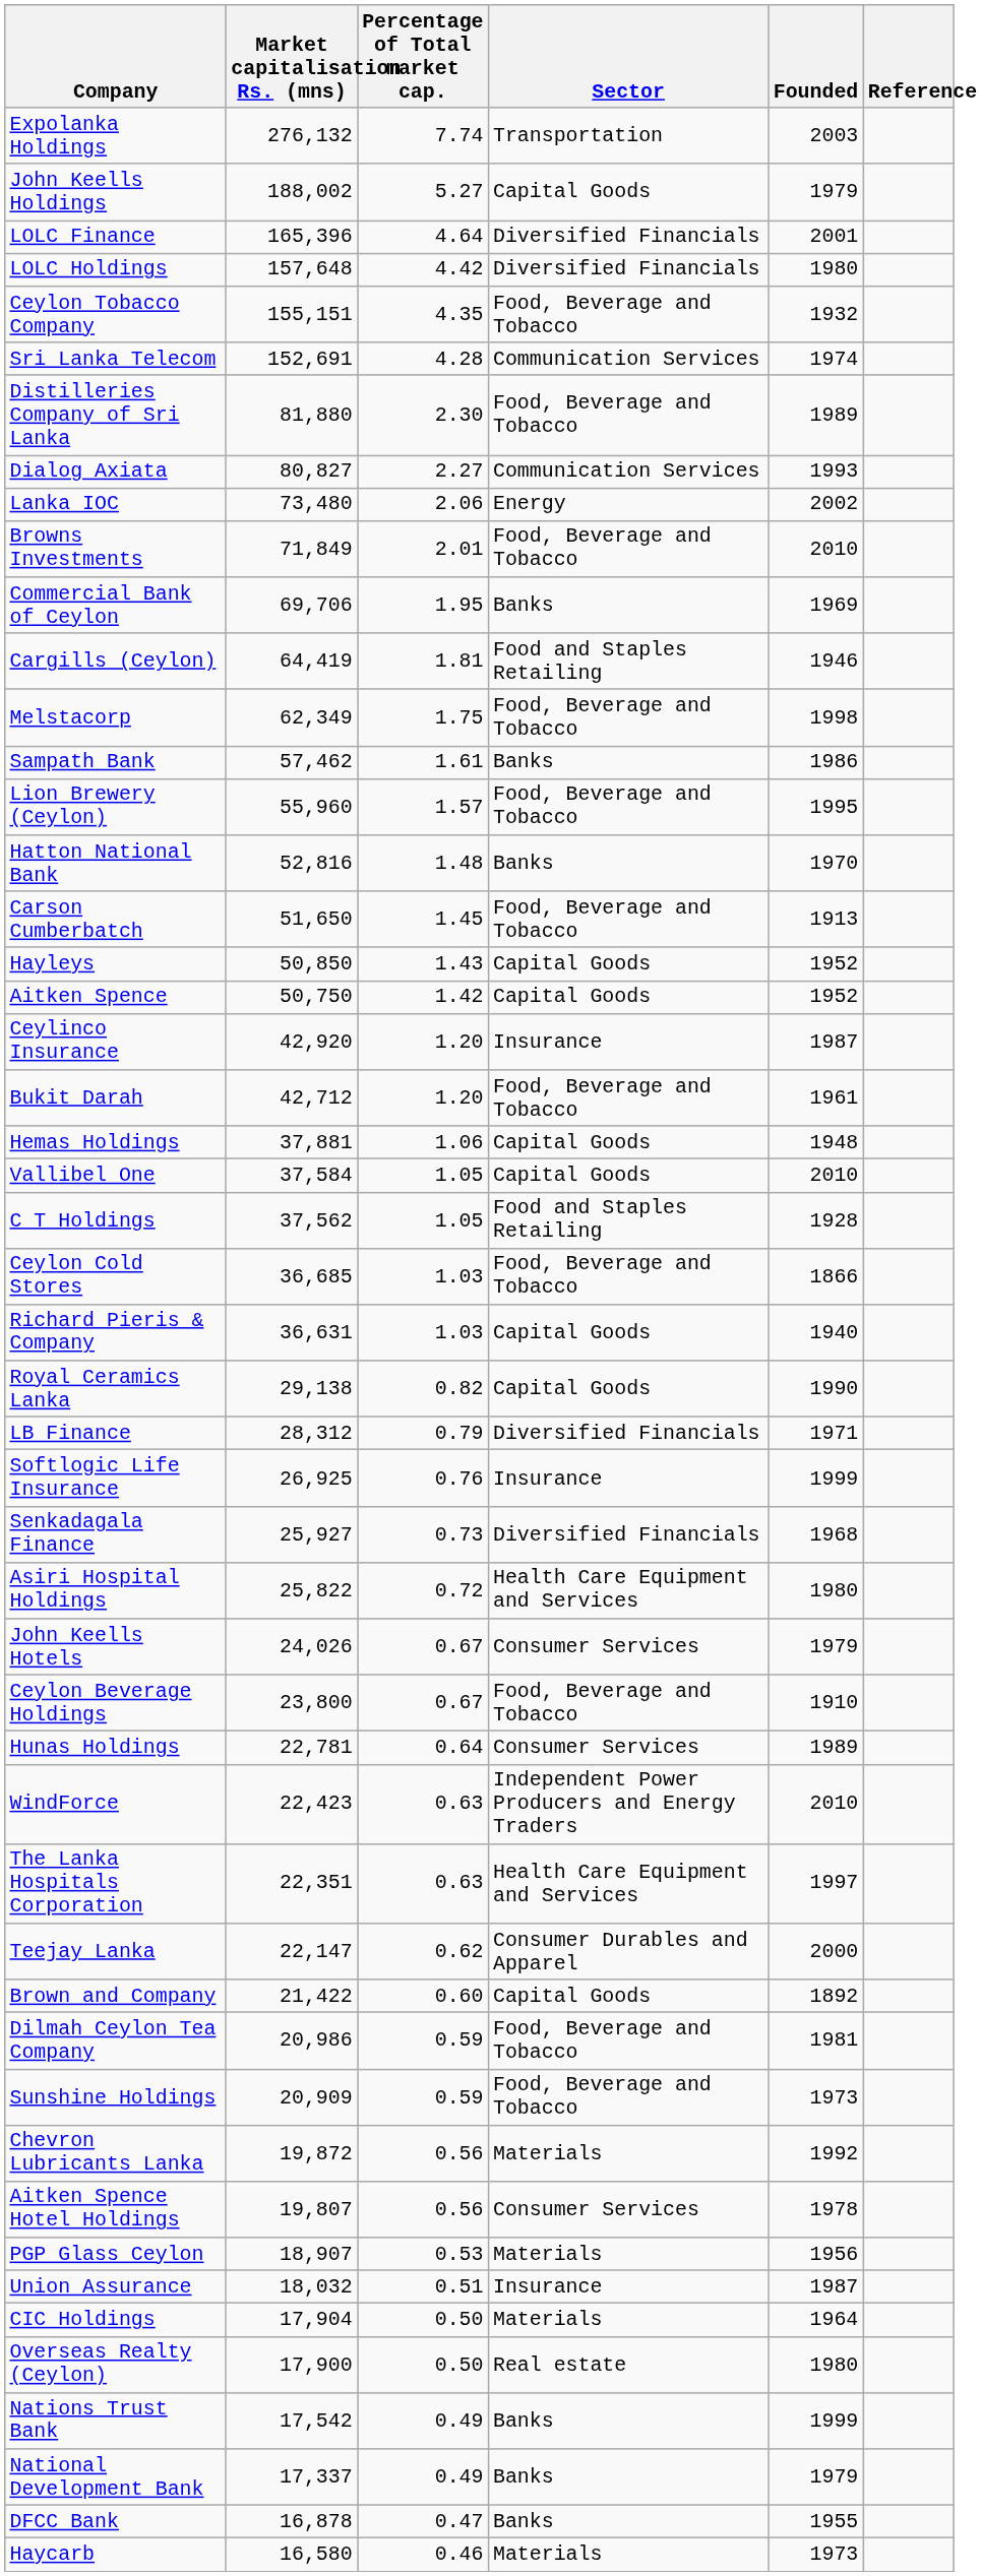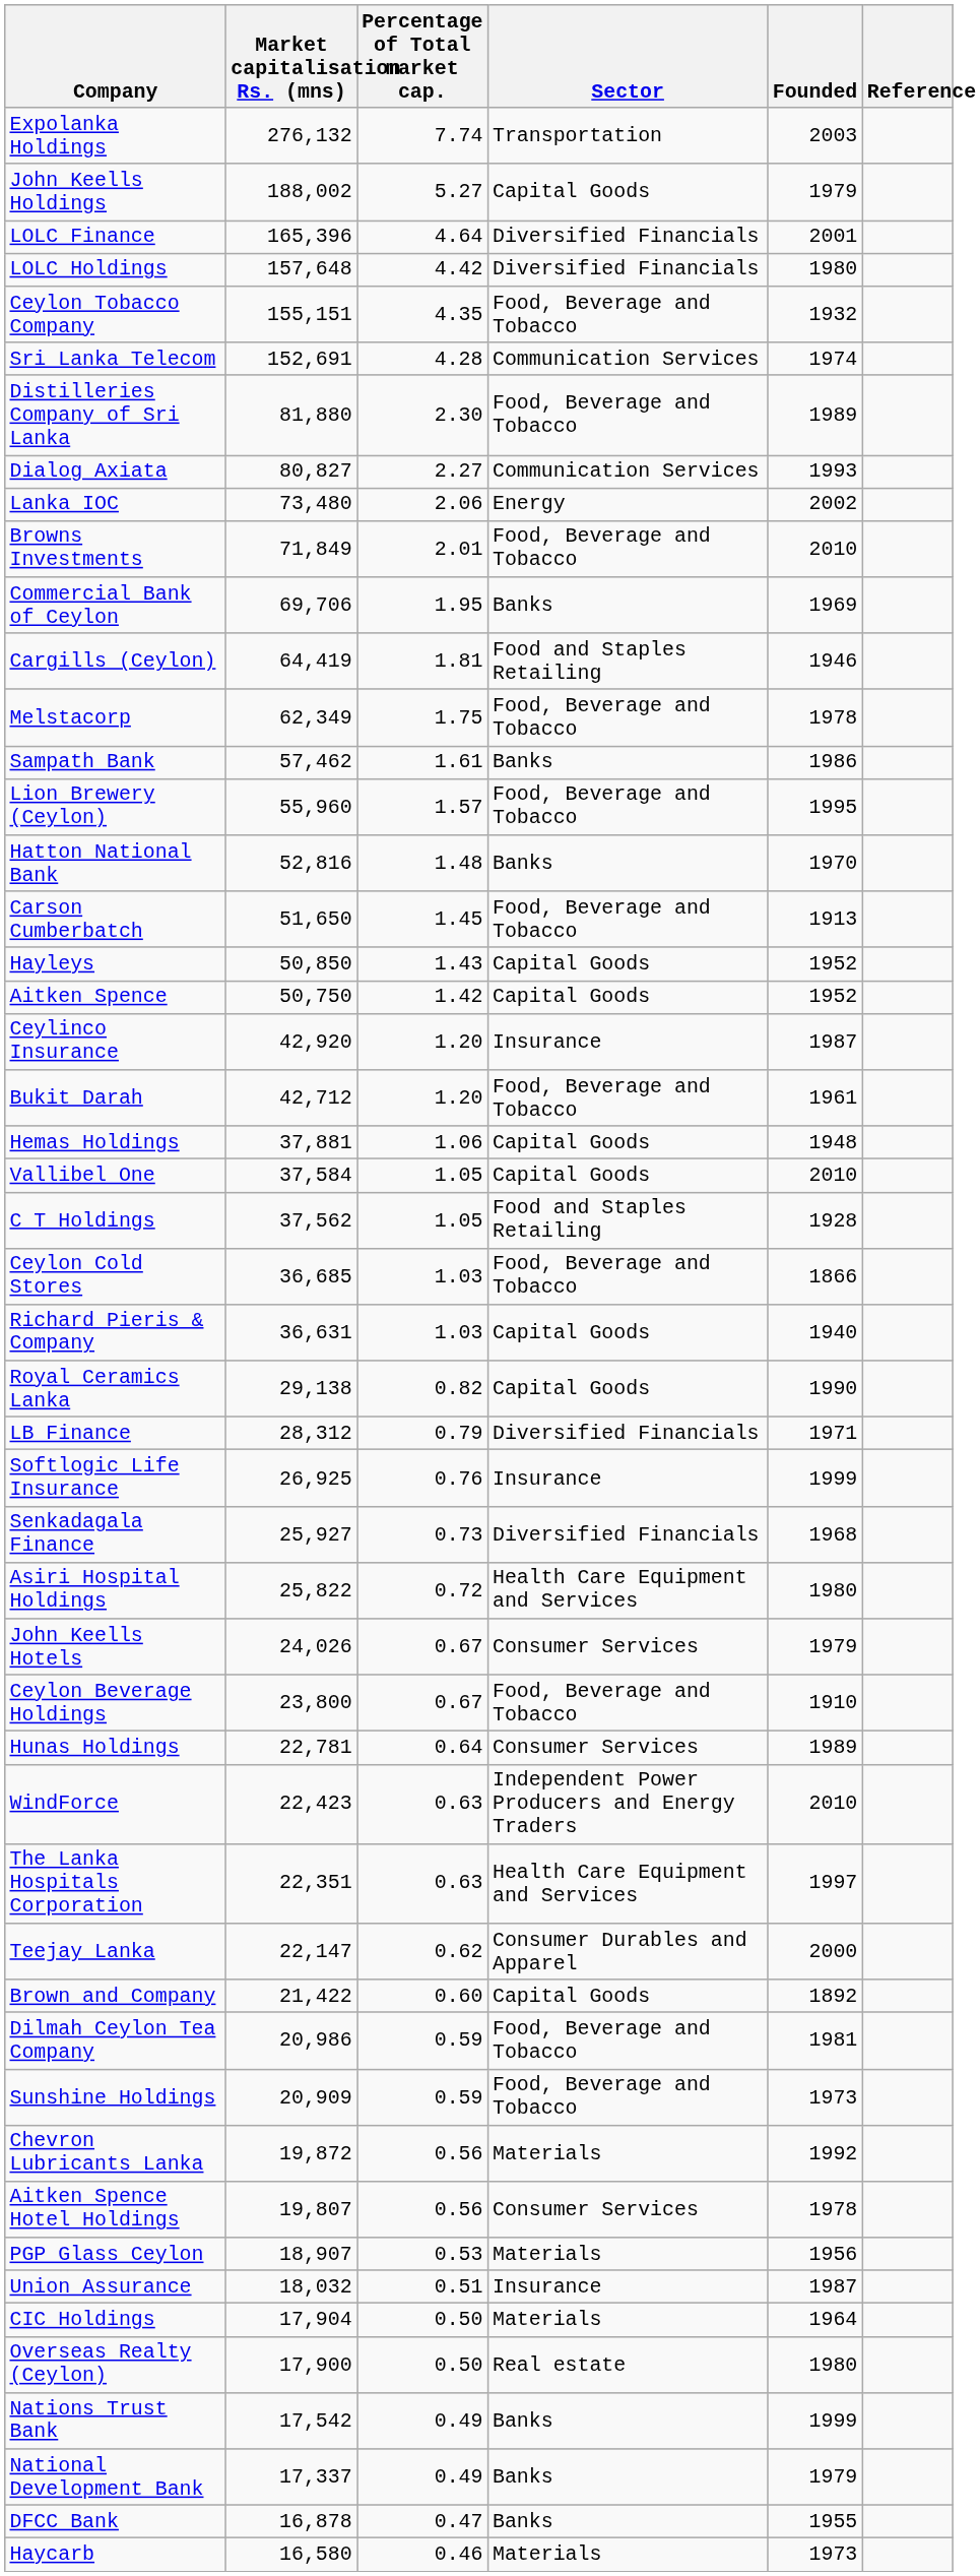Melstacorp | Founded: 1998 -> 1978
